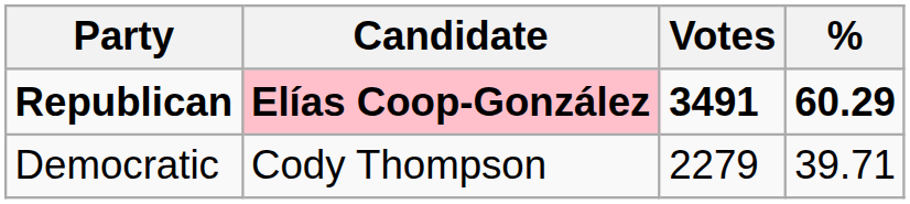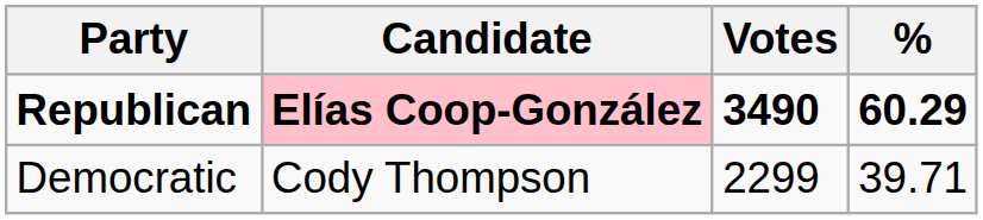Republican | Votes: 3491 -> 3490
Democratic | Votes: 2279 -> 2299
